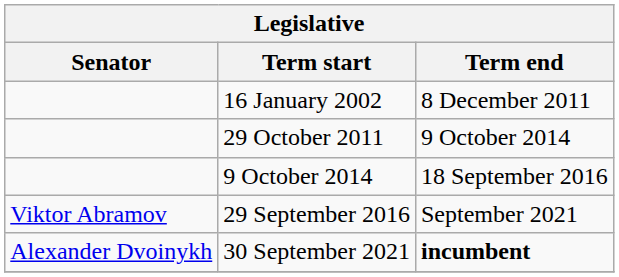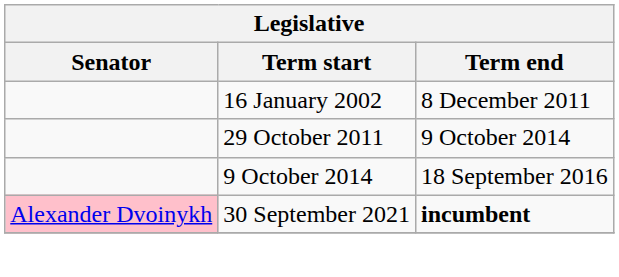- row: Viktor Abramov | 29 September 2016 | September 2021
30 September 2021 | Senator: no background -> pink background
